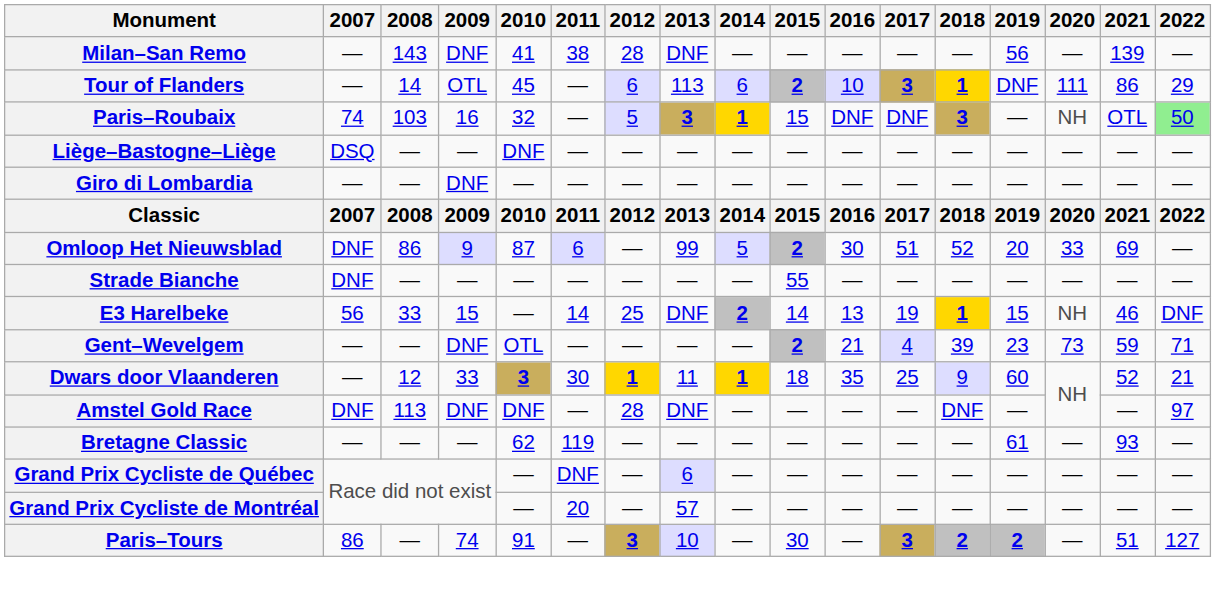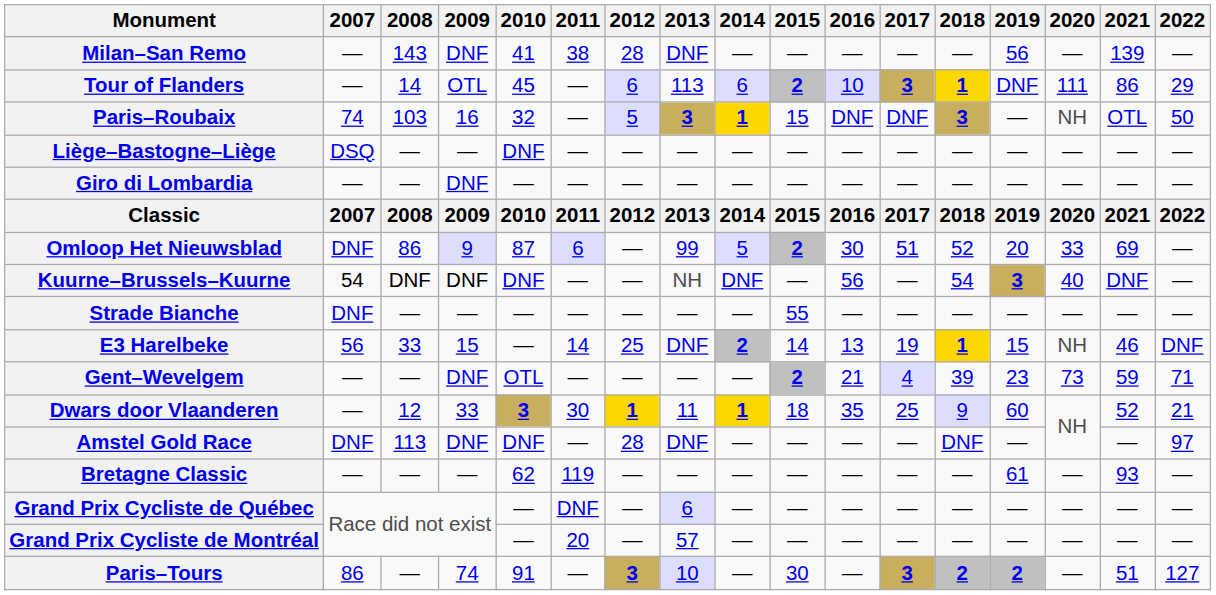Paris–Roubaix | 2022: lightgreen background -> no background
+ row: Kuurne–Brussels–Kuurne | 54 | DNF | DNF | DNF | — | — | NH | DNF | — | 56 | — | 54 | 3 | 40 | DNF | —
